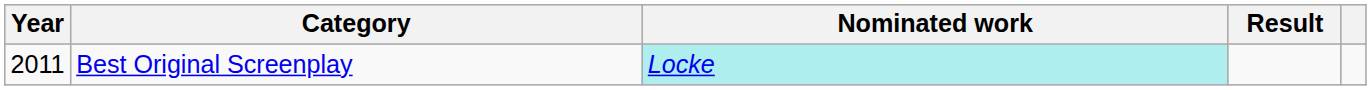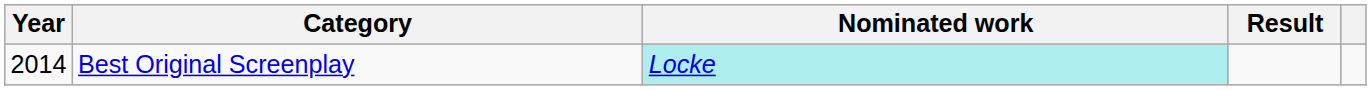Best Original Screenplay | Year: 2011 -> 2014
